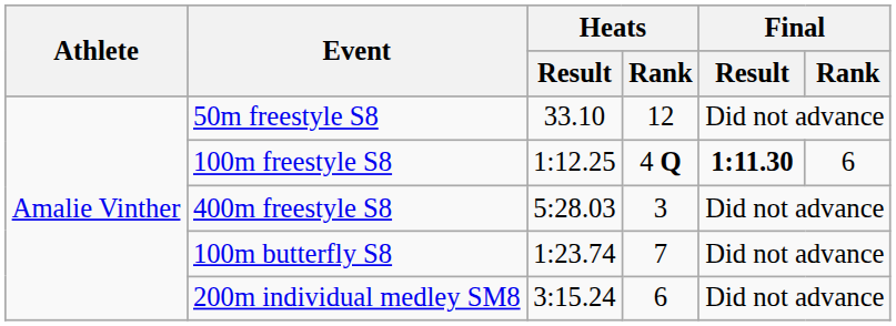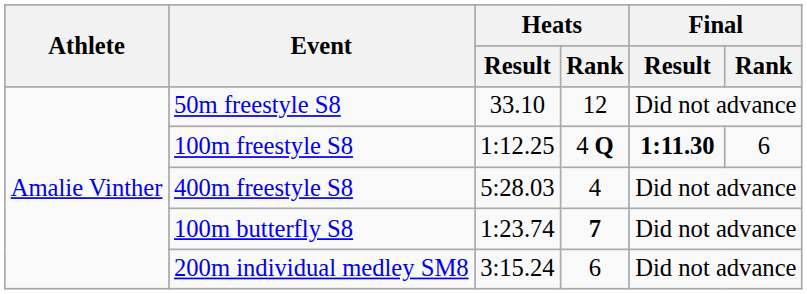400m freestyle S8 | Heats / Rank: 3 -> 4
100m butterfly S8 | Heats / Rank: normal -> bold
